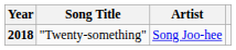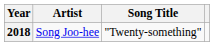columns swapped: Song Title <-> Artist
